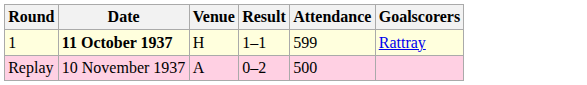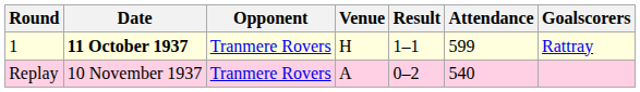+ column: Opponent | Tranmere Rovers | Tranmere Rovers
Replay | Attendance: 500 -> 540
